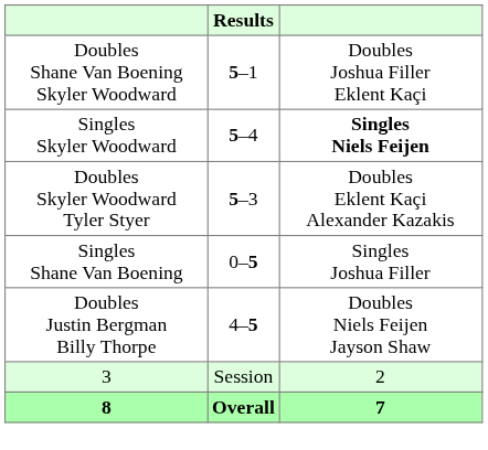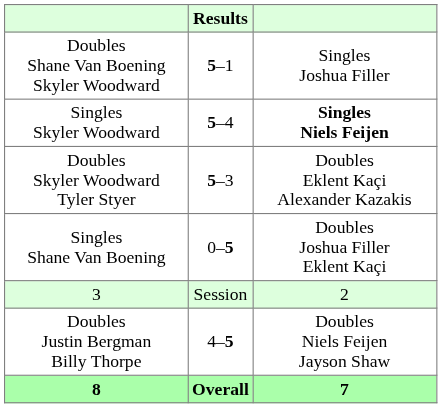Doubles Shane Van Boening Skyler Woodward | column 3: Doubles Joshua Filler Eklent Kaçi -> Singles Joshua Filler
Singles Shane Van Boening | column 3: Singles Joshua Filler -> Doubles Joshua Filler Eklent Kaçi
rows swapped: Doubles Justin Bergman Billy Thorpe <-> 3
